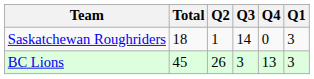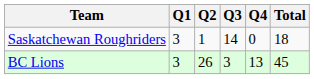columns swapped: Q1 <-> Total
